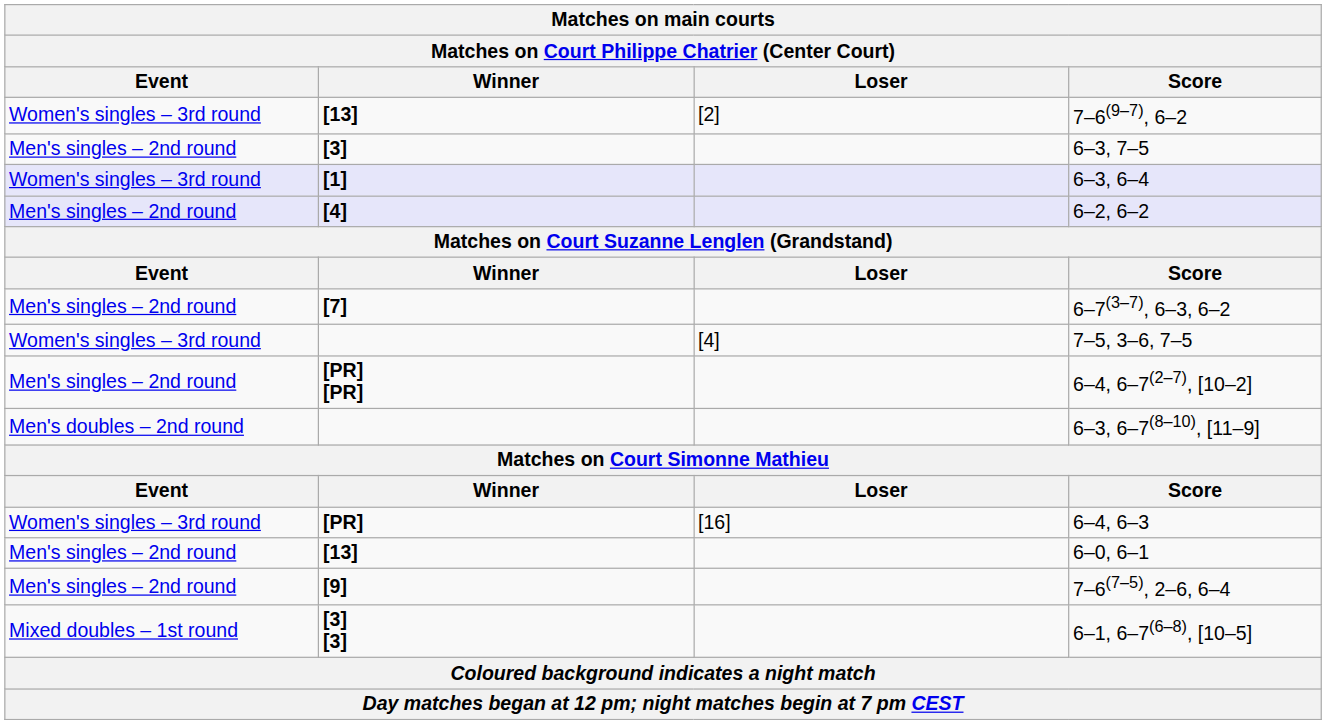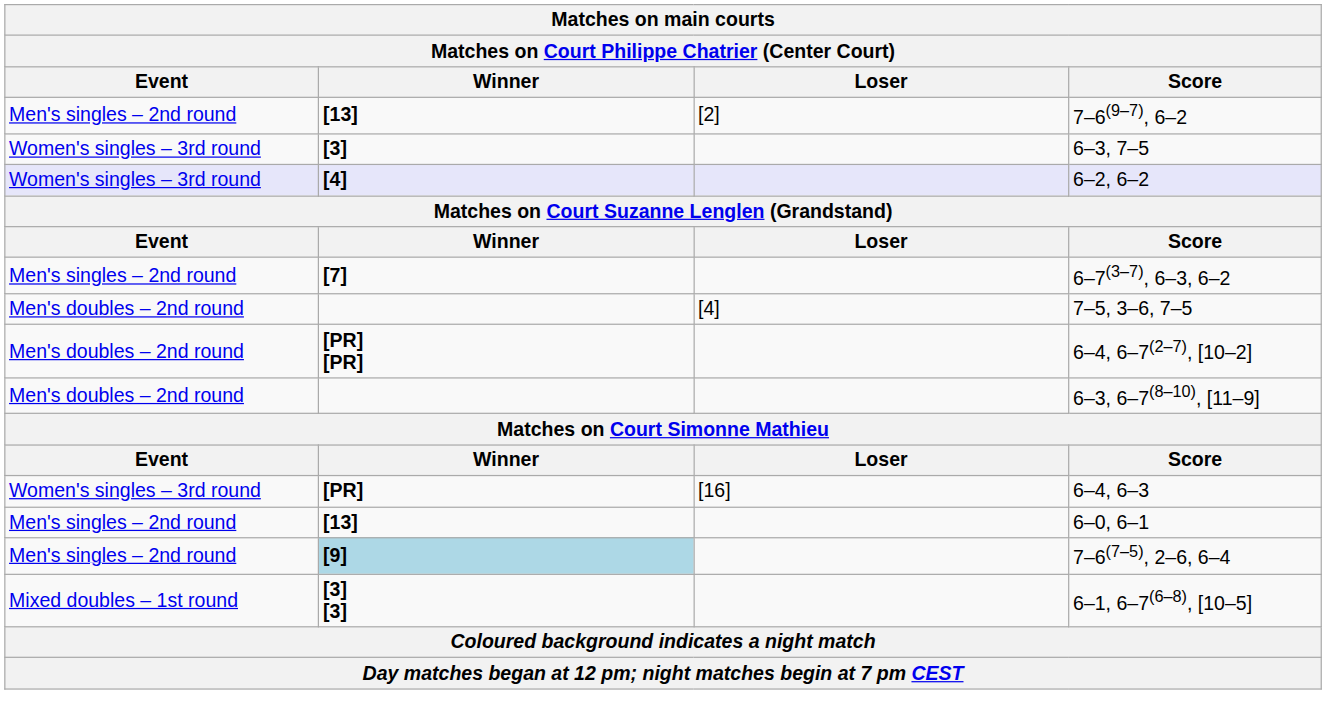7–6(9–7), 6–2 | Event: Women's singles – 3rd round -> Men's singles – 2nd round
6–3, 7–5 | Event: Men's singles – 2nd round -> Women's singles – 3rd round
- row: Women's singles – 3rd round | [1] | 6–3, 6–4
6–2, 6–2 | Event: Men's singles – 2nd round -> Women's singles – 3rd round
7–5, 3–6, 7–5 | Event: Women's singles – 3rd round -> Men's doubles – 2nd round
6–4, 6–7(2–7), [10–2] | Event: Men's singles – 2nd round -> Men's doubles – 2nd round
7–6(7–5), 2–6, 6–4 | Winner: no background -> lightblue background
